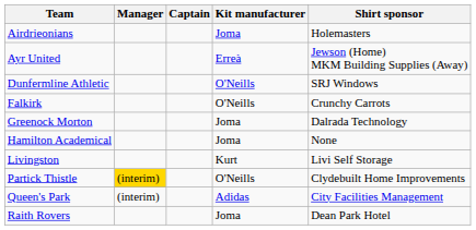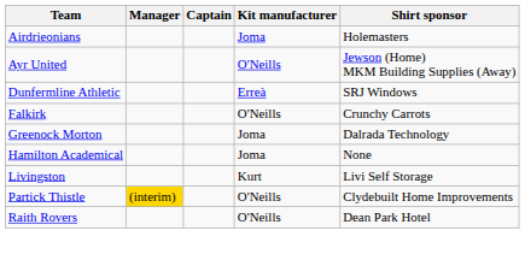Ayr United | Kit manufacturer: Erreà -> O'Neills
Dunfermline Athletic | Kit manufacturer: O'Neills -> Erreà
- row: Queen's Park | (interim) | Adidas | City Facilities Management
Raith Rovers | Kit manufacturer: Joma -> O'Neills
